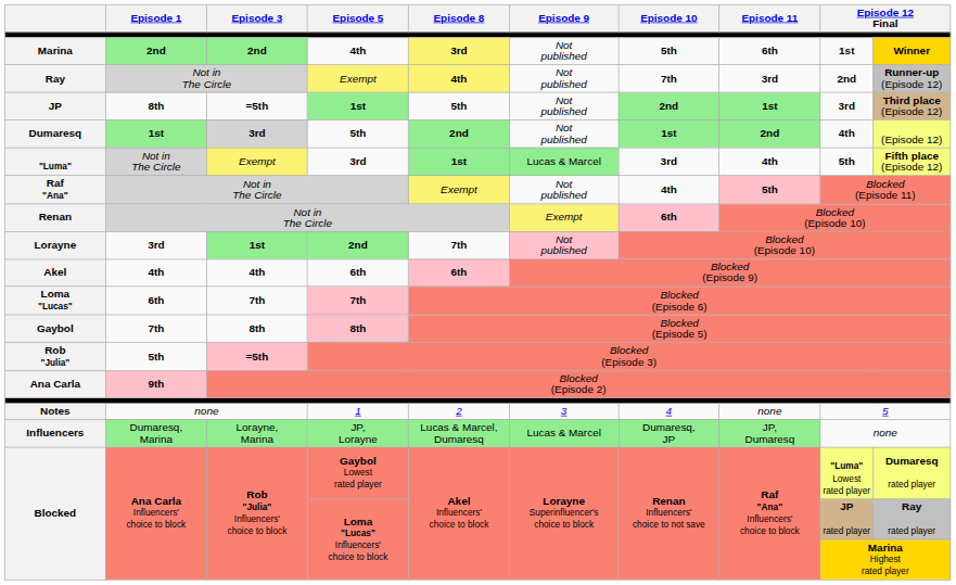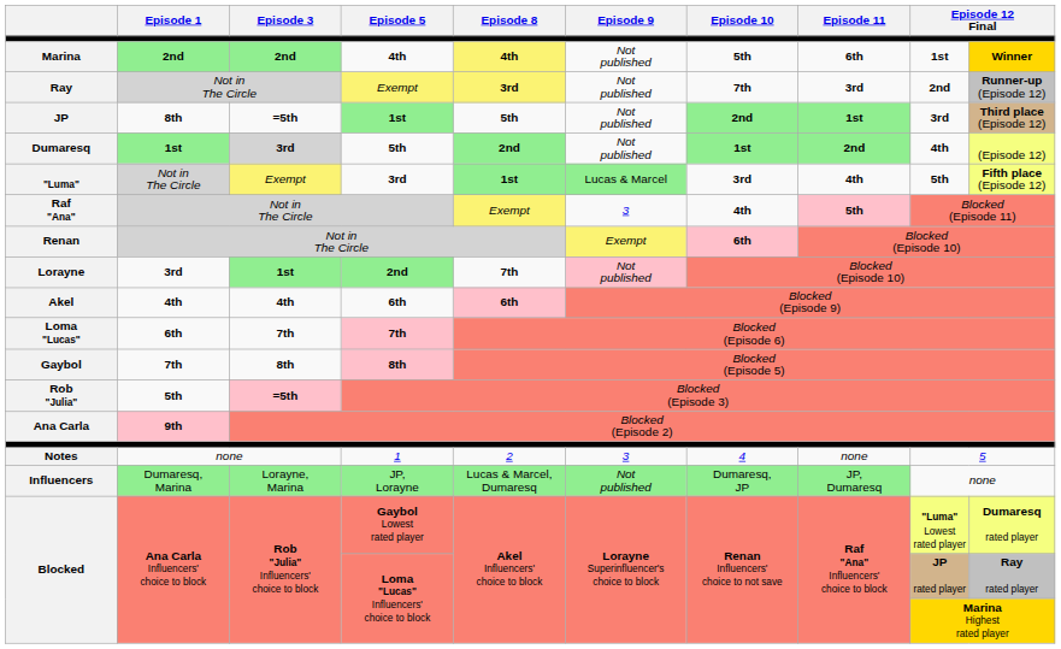Marina | Episode 8: 3rd -> 4th
Ray | Episode 8: 4th -> 3rd
Raf "Ana" | Episode 9: Not published -> 3
Influencers | Episode 9: Lucas & Marcel -> Not published
